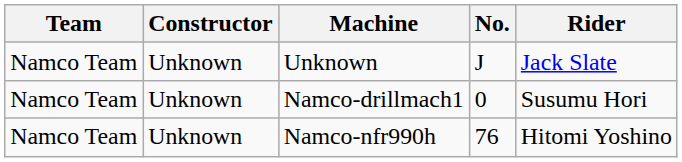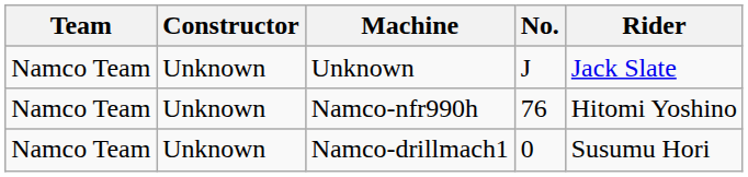rows swapped: Namco-drillmach1 <-> Namco-nfr990h
